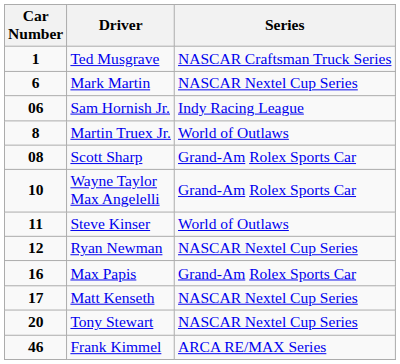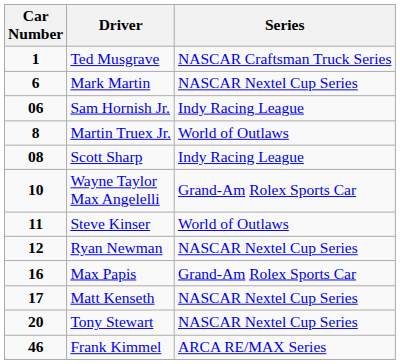Scott Sharp | Series: Grand-Am Rolex Sports Car -> Indy Racing League
